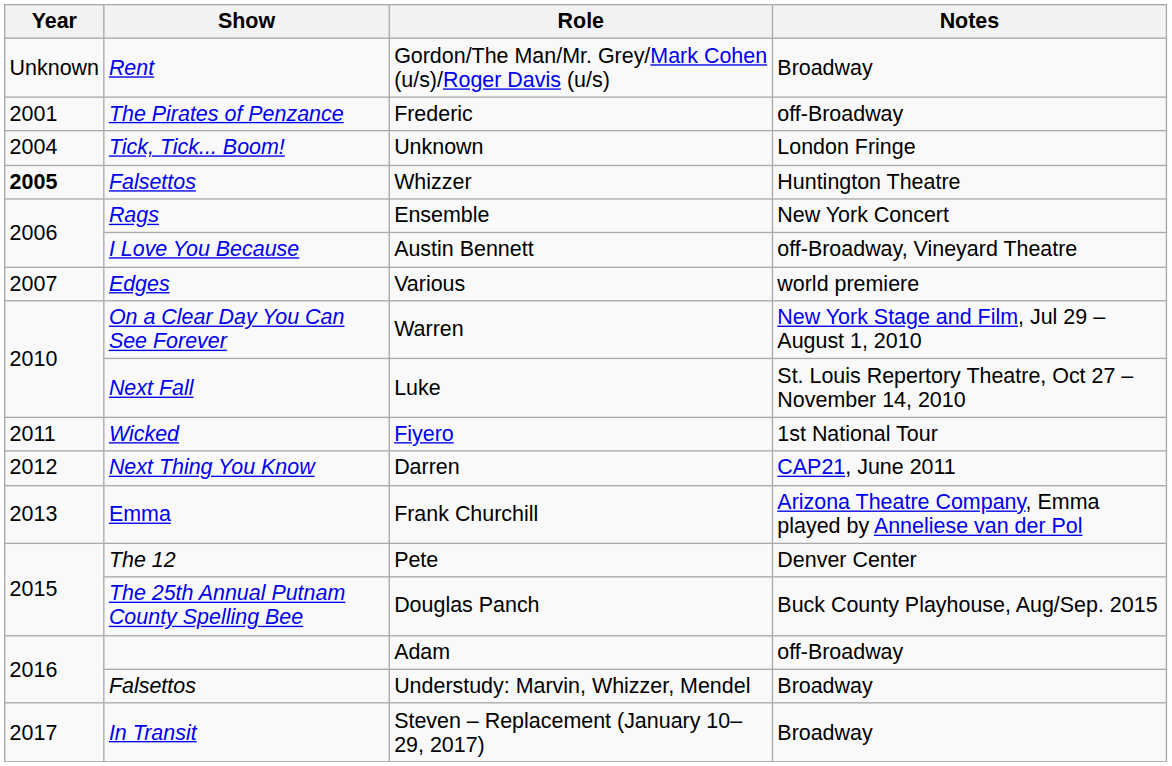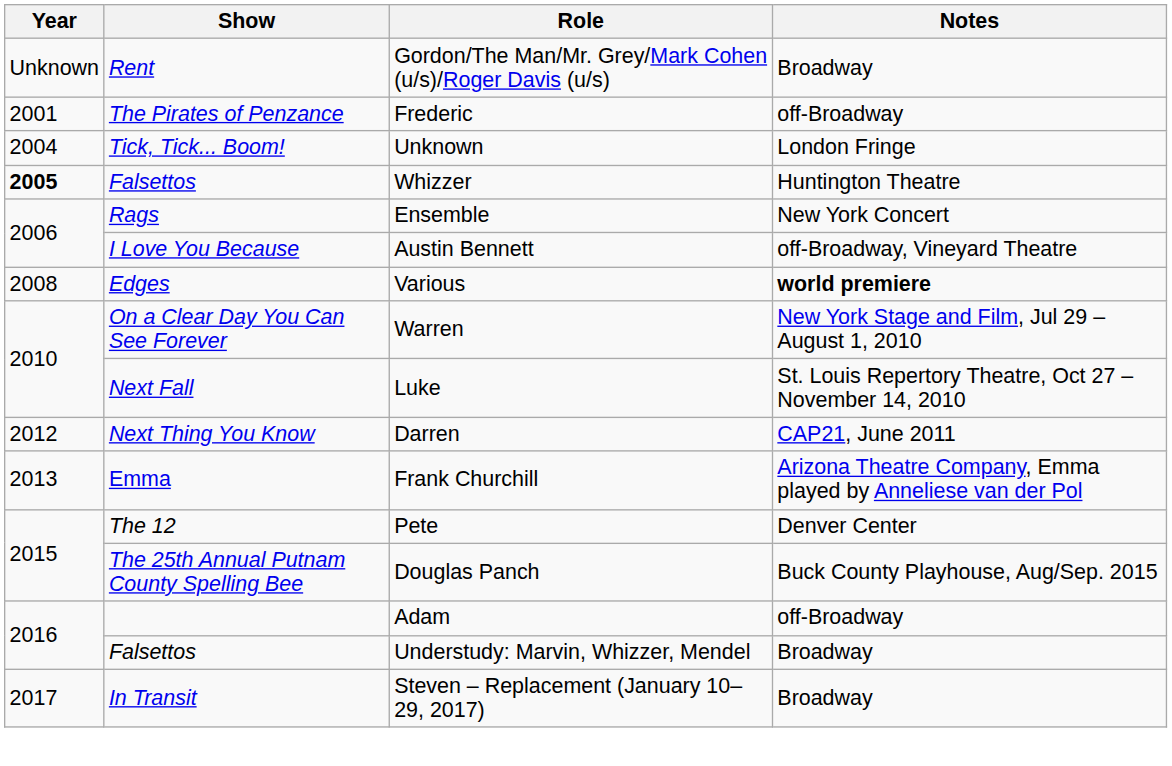Various | Year: 2007 -> 2008
Various | Notes: normal -> bold
- row: 2011 | Wicked | Fiyero | 1st National Tour
